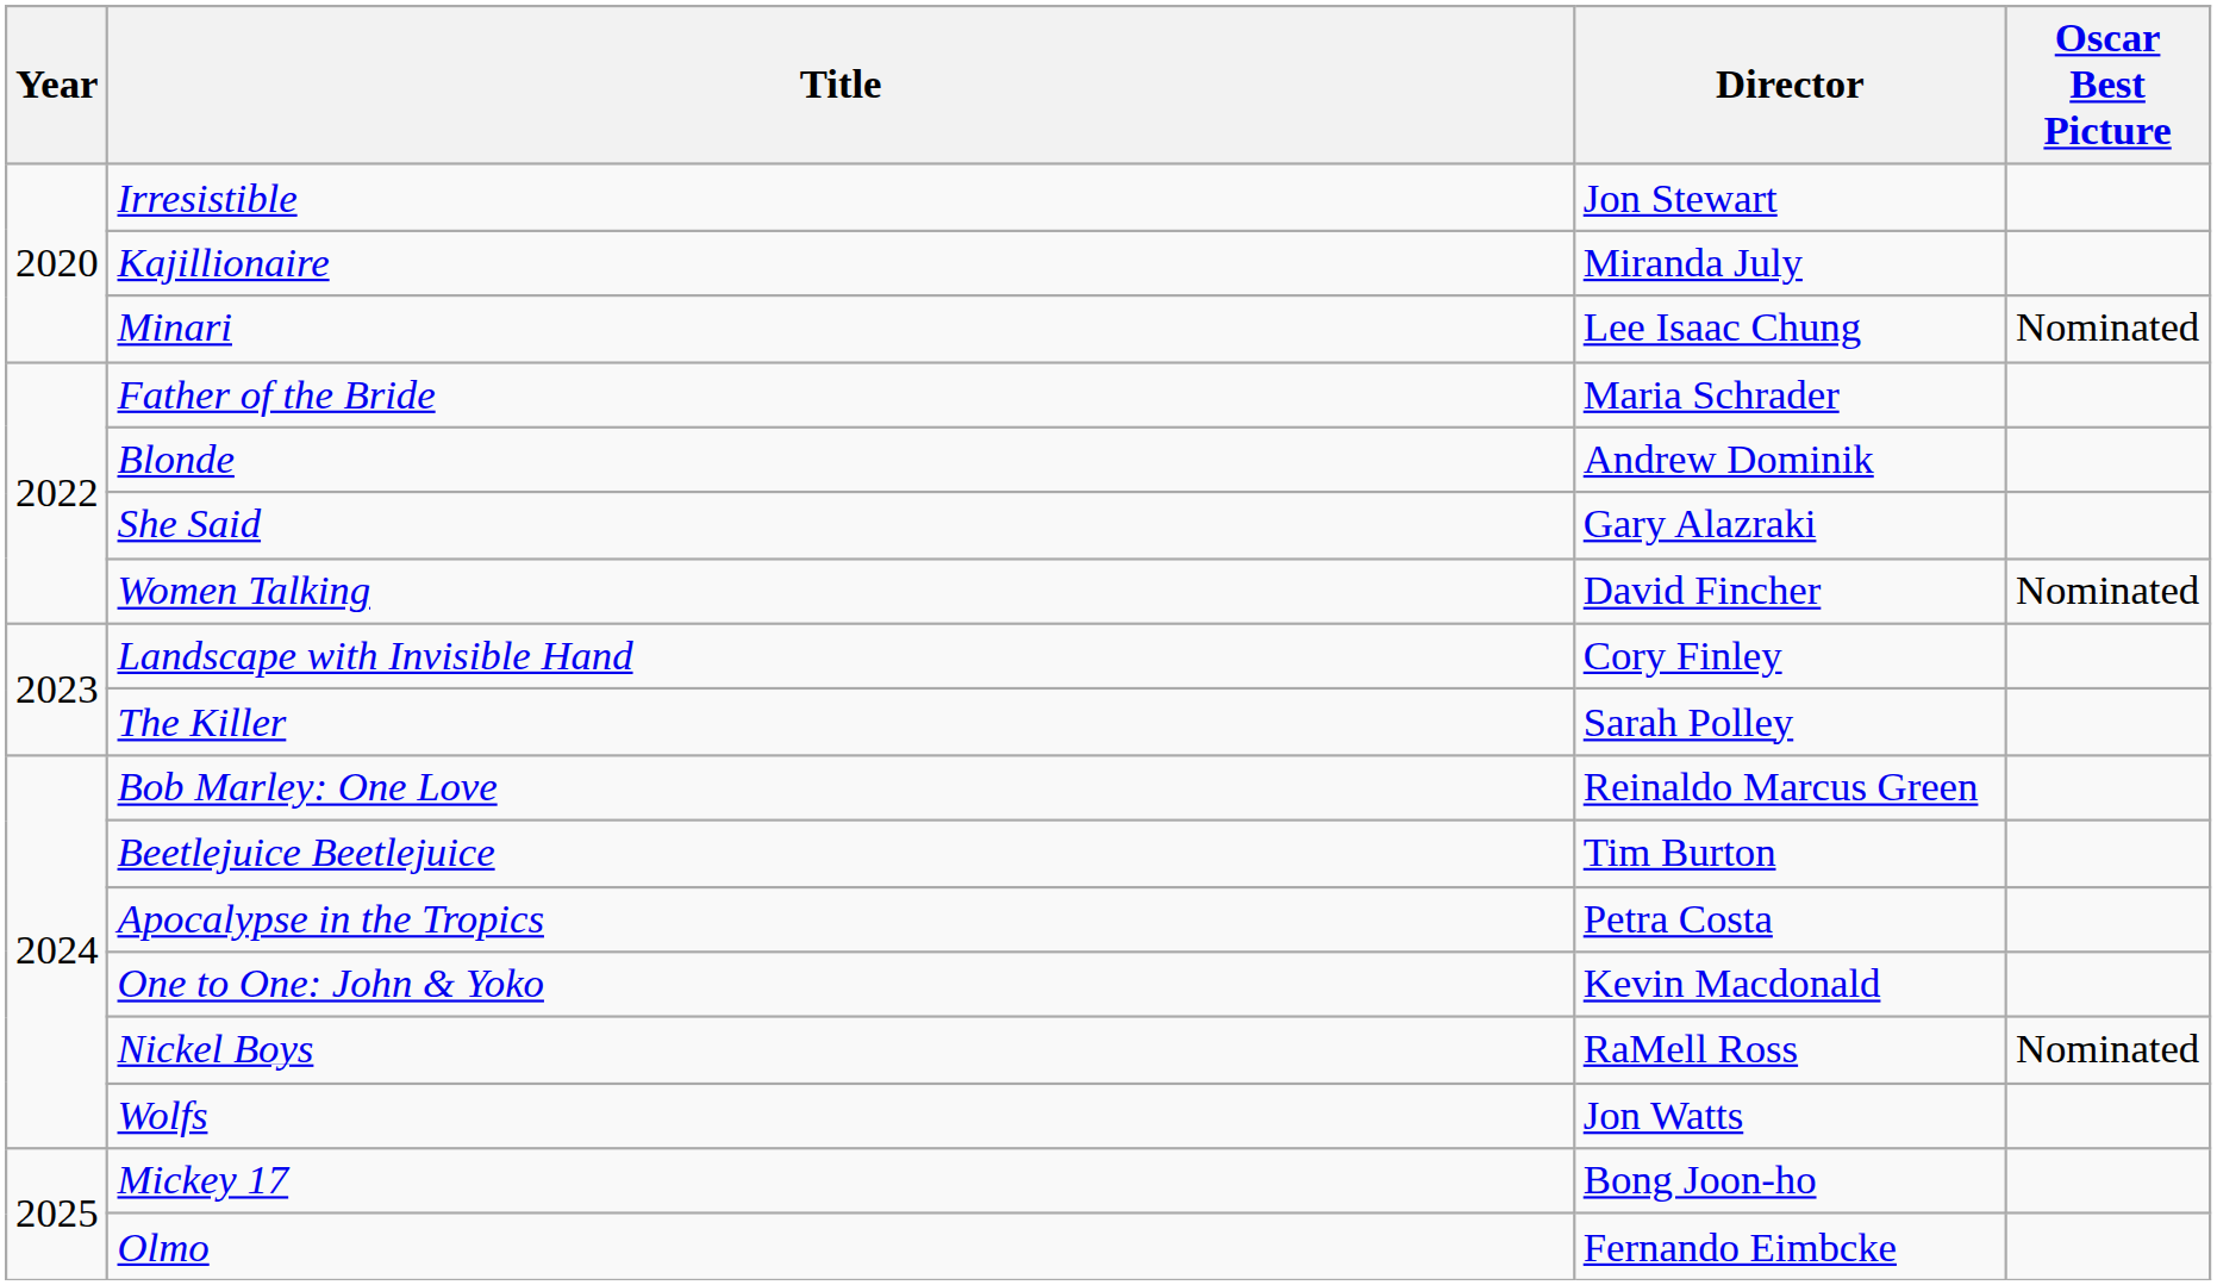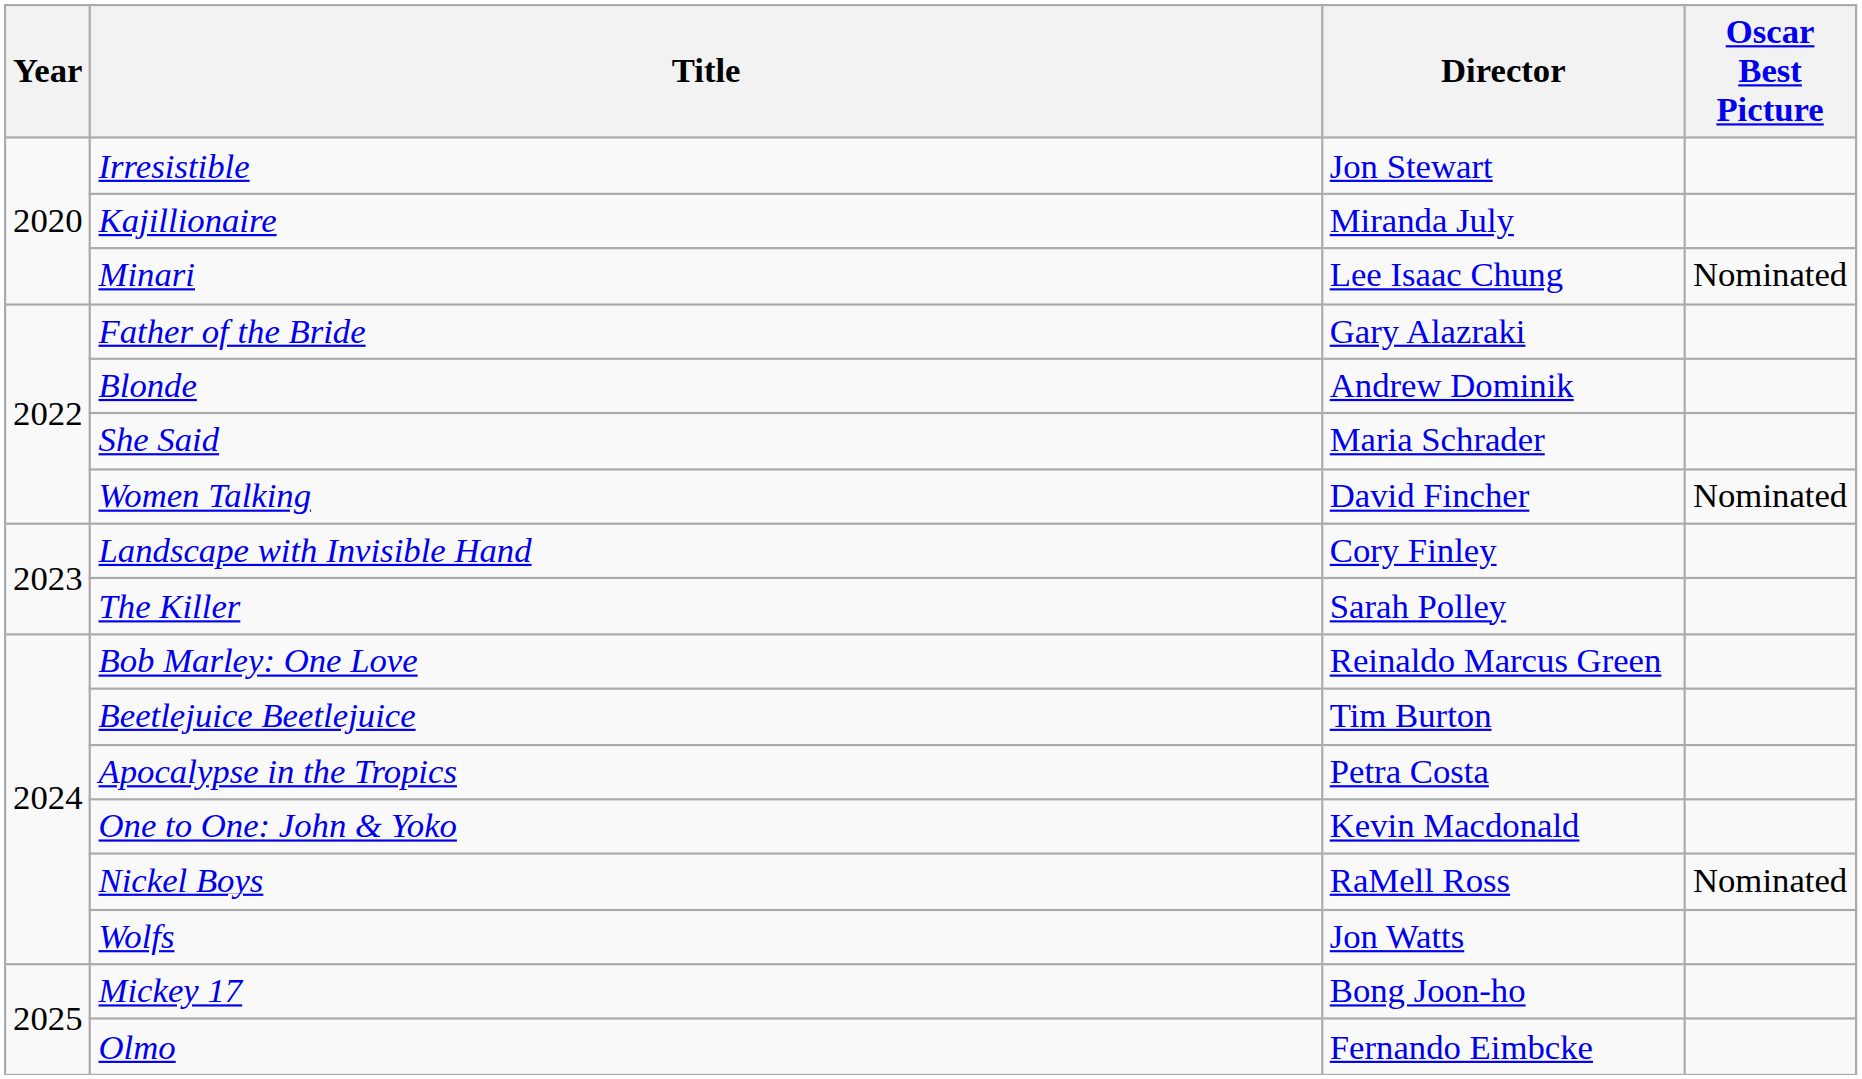Father of the Bride | Director: Maria Schrader -> Gary Alazraki
She Said | Director: Gary Alazraki -> Maria Schrader
